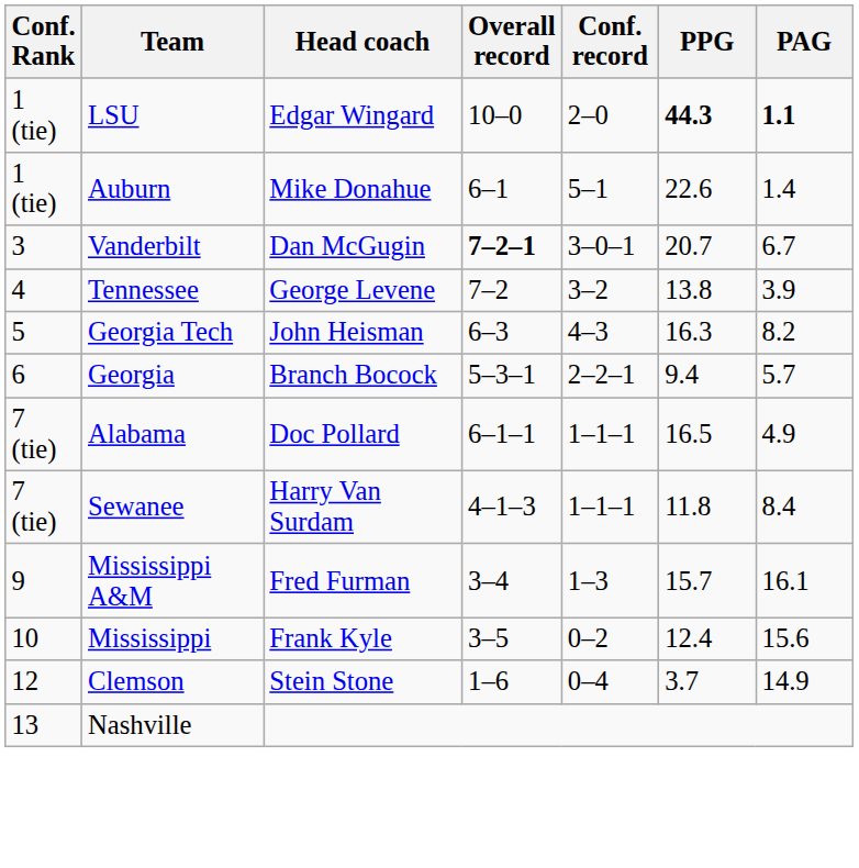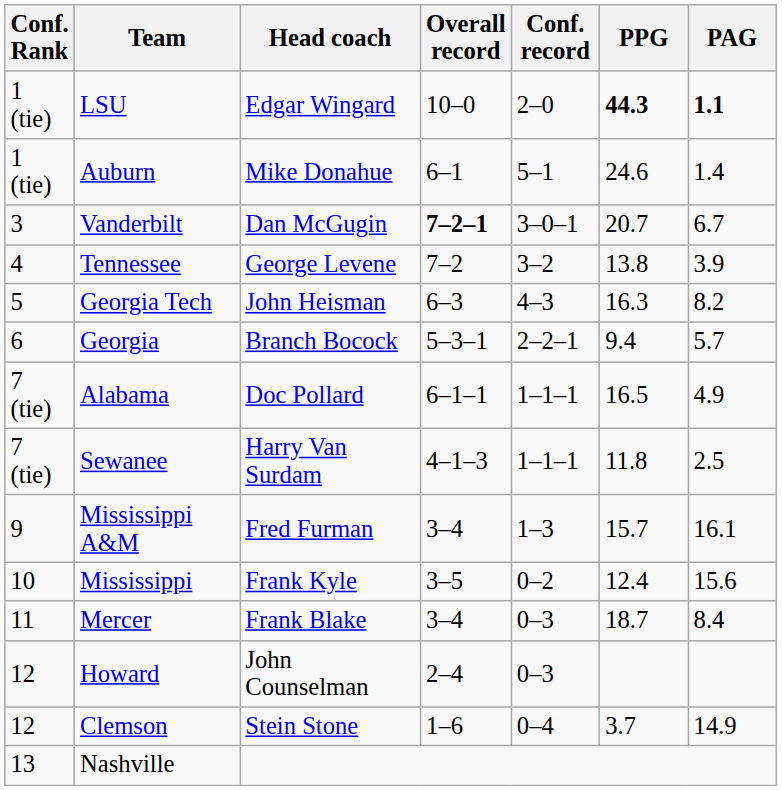Auburn | PPG: 22.6 -> 24.6
Sewanee | PAG: 8.4 -> 2.5
+ row: 11 | Mercer | Frank Blake | 3–4 | 0–3 | 18.7 | 8.4
+ row: 12 | Howard | John Counselman | 2–4 | 0–3
